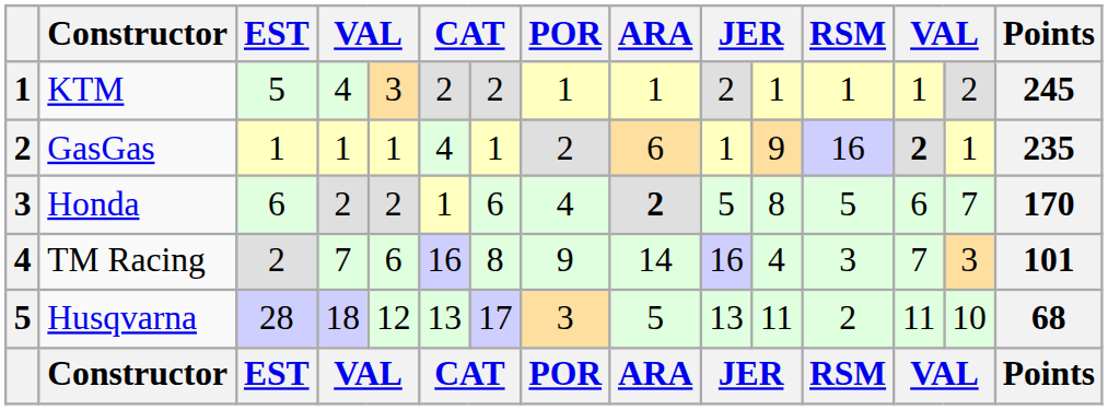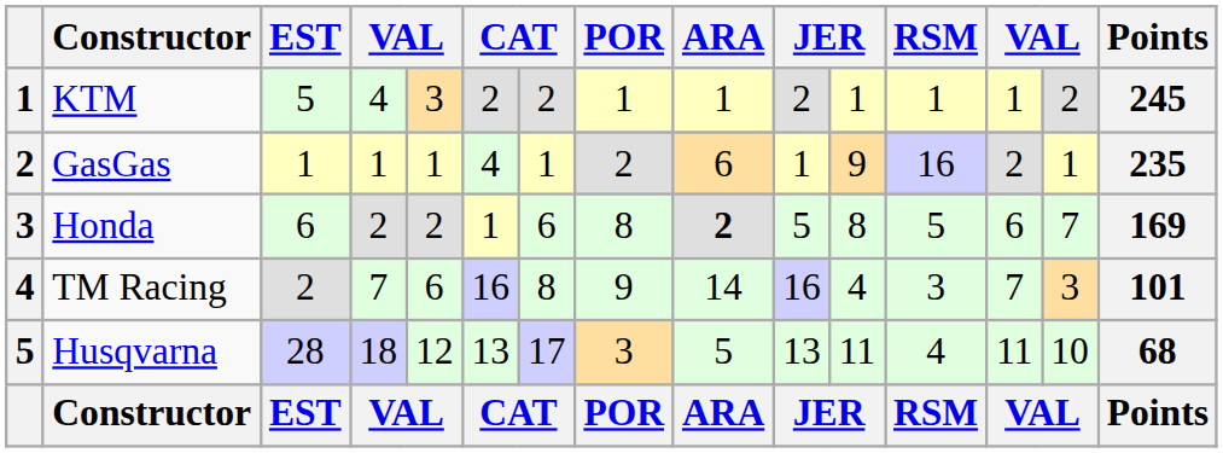GasGas | column 13: bold -> normal
Honda | POR: 4 -> 8
Honda | Points: 170 -> 169
Husqvarna | RSM: 2 -> 4
